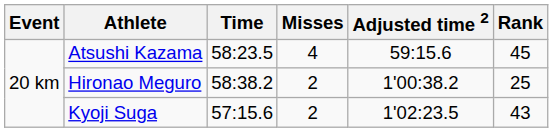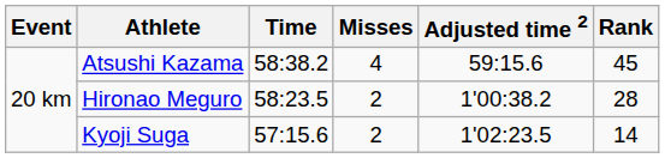Atsushi Kazama | Time: 58:23.5 -> 58:38.2
Hironao Meguro | Time: 58:38.2 -> 58:23.5
Hironao Meguro | Rank: 25 -> 28
Kyoji Suga | Rank: 43 -> 14
